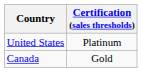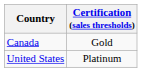rows swapped: Canada <-> United States
